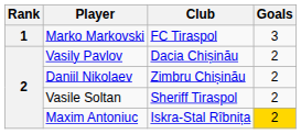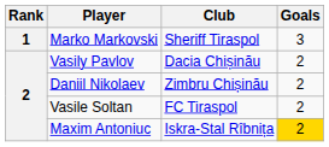Marko Markovski | Club: FC Tiraspol -> Sheriff Tiraspol
Vasile Soltan | Club: Sheriff Tiraspol -> FC Tiraspol
